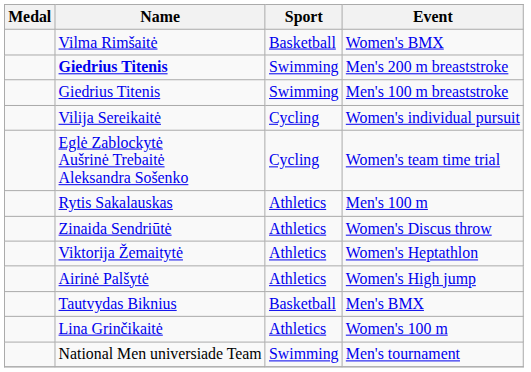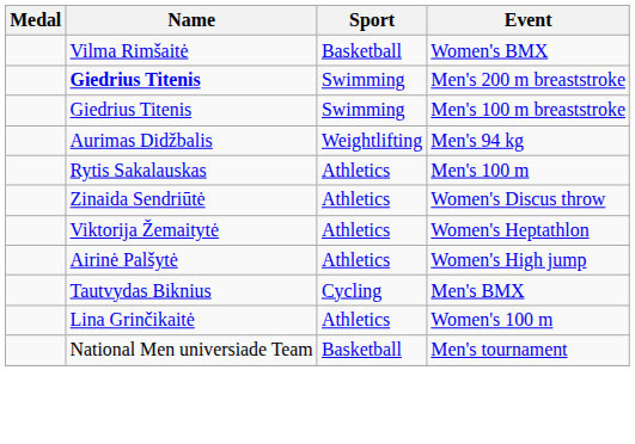- row: Vilija Sereikaitė | Cycling | Women's individual pursuit
- row: Eglė Zablockytė Aušrinė Trebaitė Aleksandra Sošenko | Cycling | Women's team time trial
+ row: Aurimas Didžbalis | Weightlifting | Men's 94 kg
Men's BMX | Sport: Basketball -> Cycling
Men's tournament | Sport: Swimming -> Basketball
